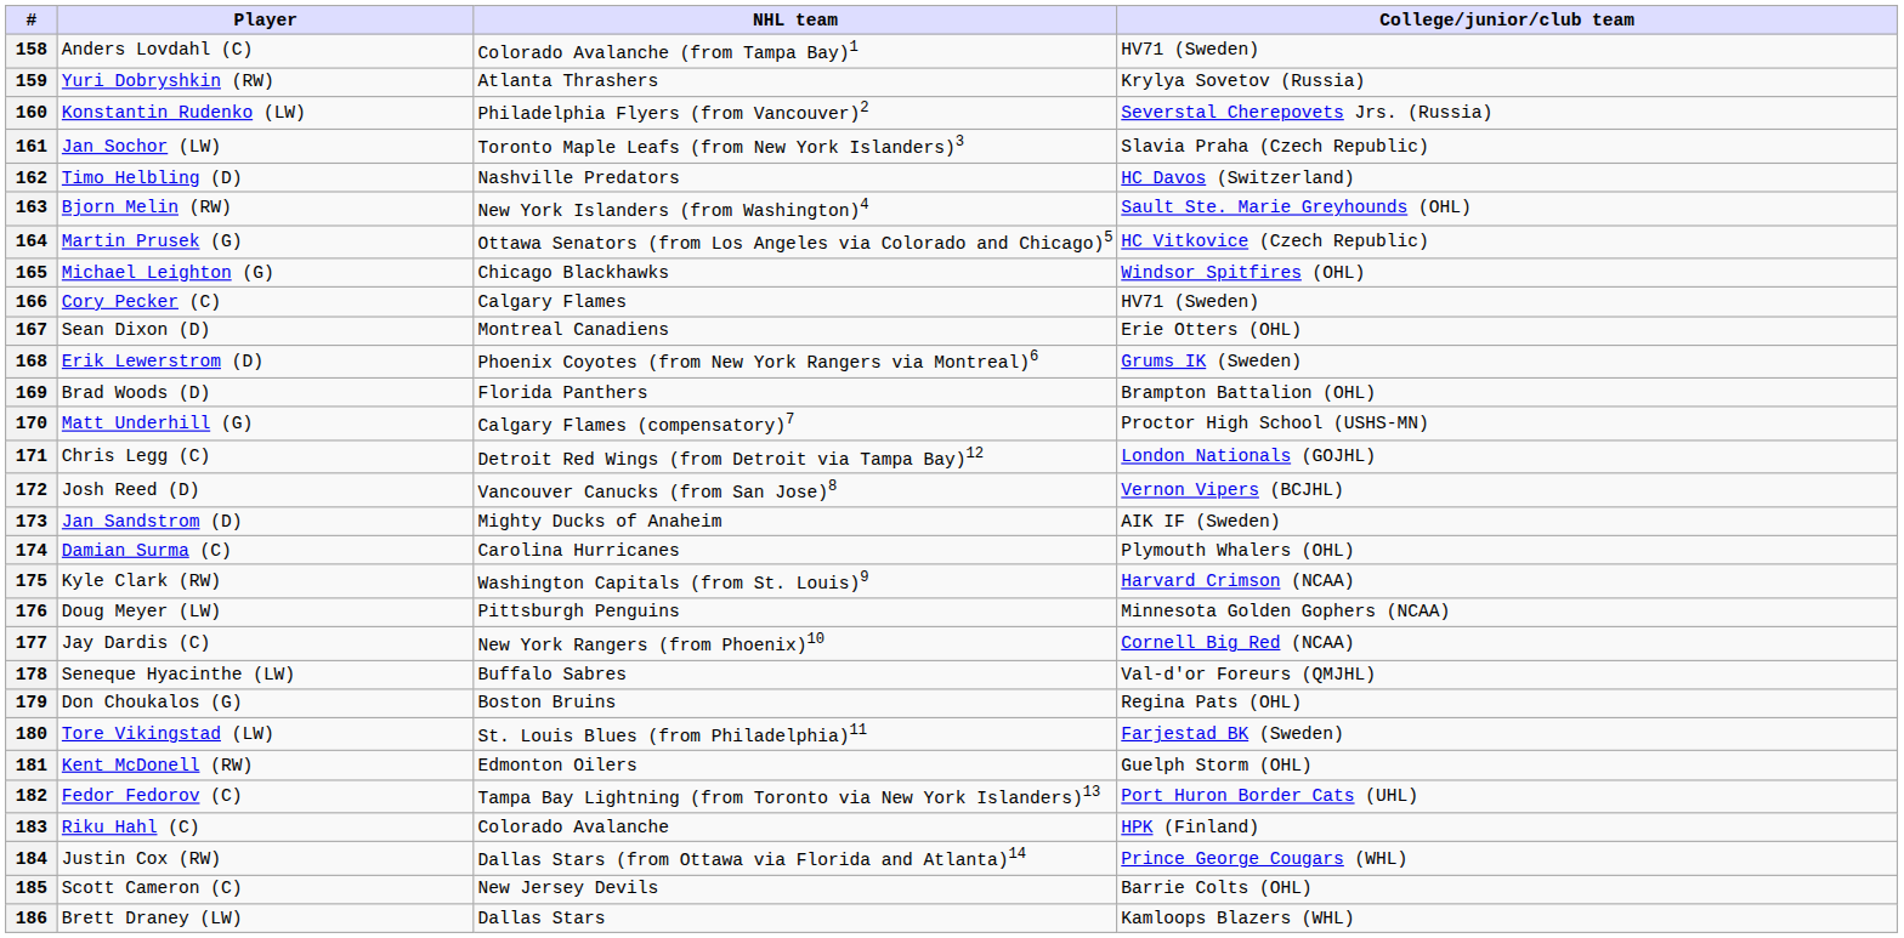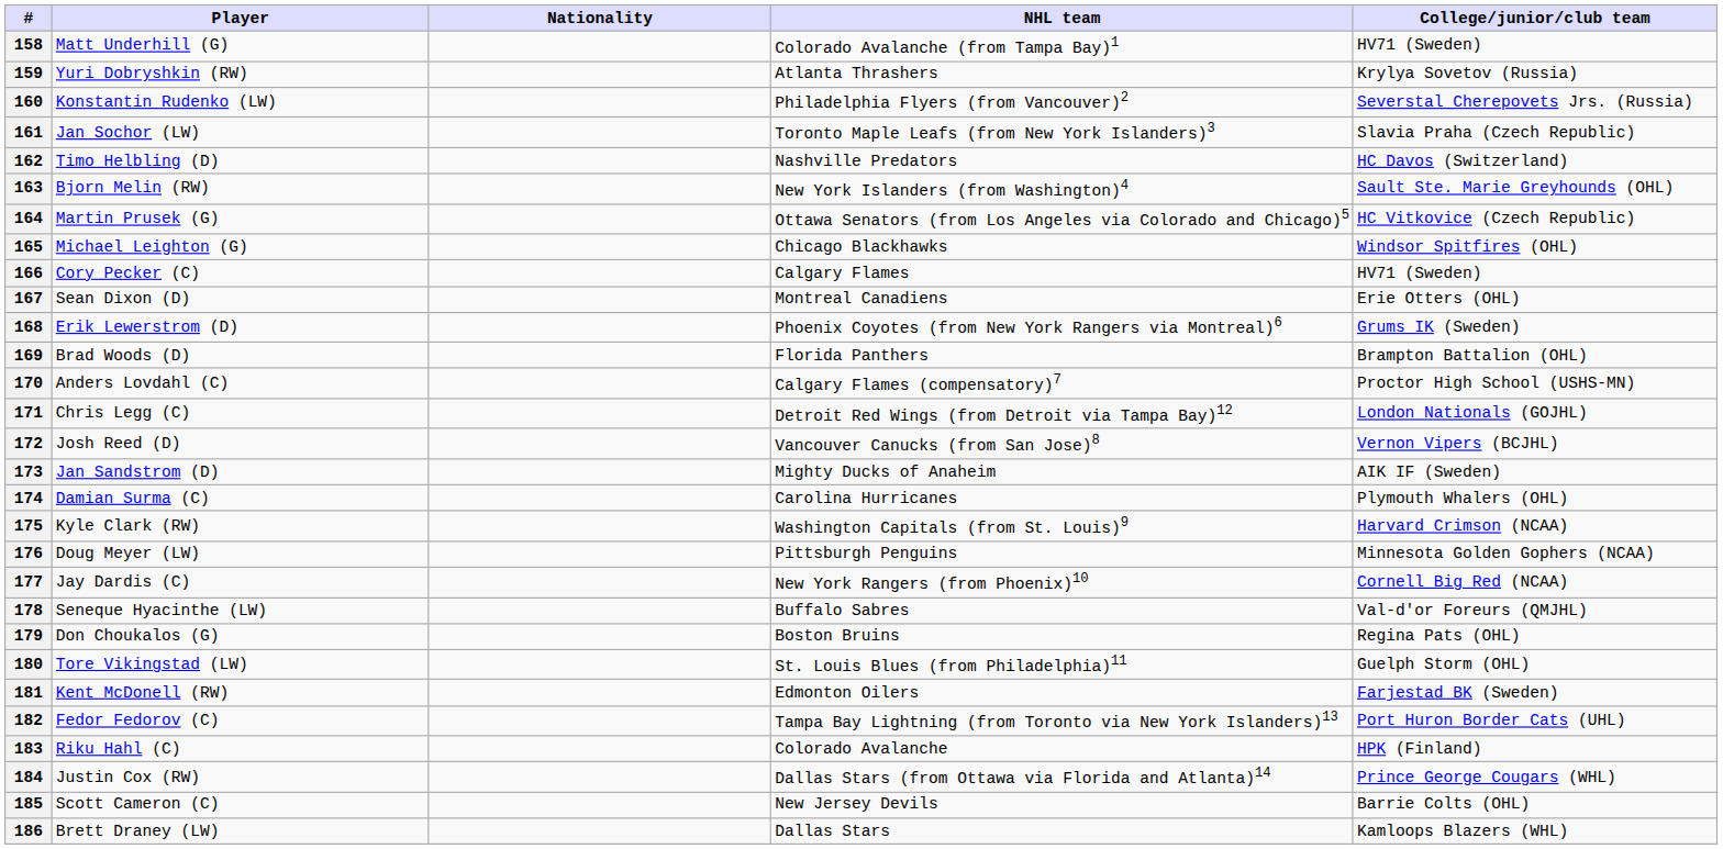+ column: Nationality
158 | Player: Anders Lovdahl (C) -> Matt Underhill (G)
170 | Player: Matt Underhill (G) -> Anders Lovdahl (C)
180 | College/junior/club team: Farjestad BK (Sweden) -> Guelph Storm (OHL)
181 | College/junior/club team: Guelph Storm (OHL) -> Farjestad BK (Sweden)
